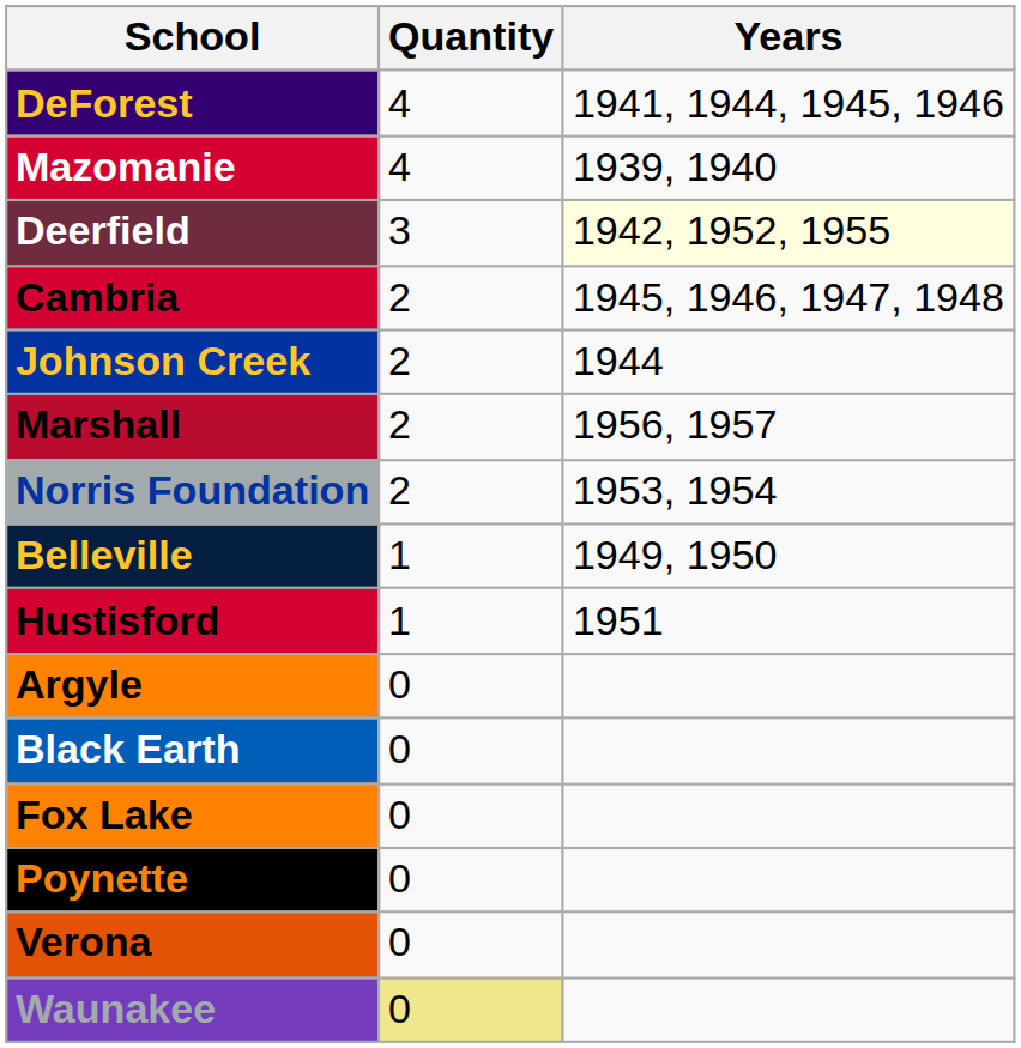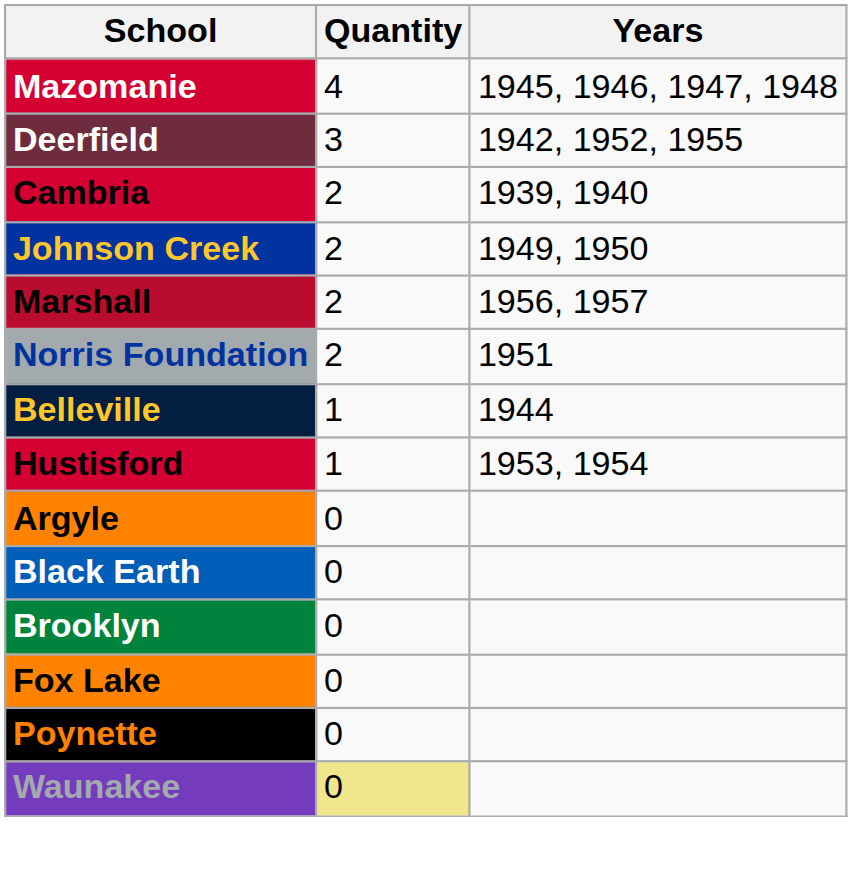- row: DeForest | 4 | 1941, 1944, 1945, 1946
Mazomanie | Years: 1939, 1940 -> 1945, 1946, 1947, 1948
Deerfield | Years: lightyellow background -> no background
Cambria | Years: 1945, 1946, 1947, 1948 -> 1939, 1940
Johnson Creek | Years: 1944 -> 1949, 1950
Norris Foundation | Years: 1953, 1954 -> 1951
Belleville | Years: 1949, 1950 -> 1944
Hustisford | Years: 1951 -> 1953, 1954
+ row: Brooklyn | 0
- row: Verona | 0
